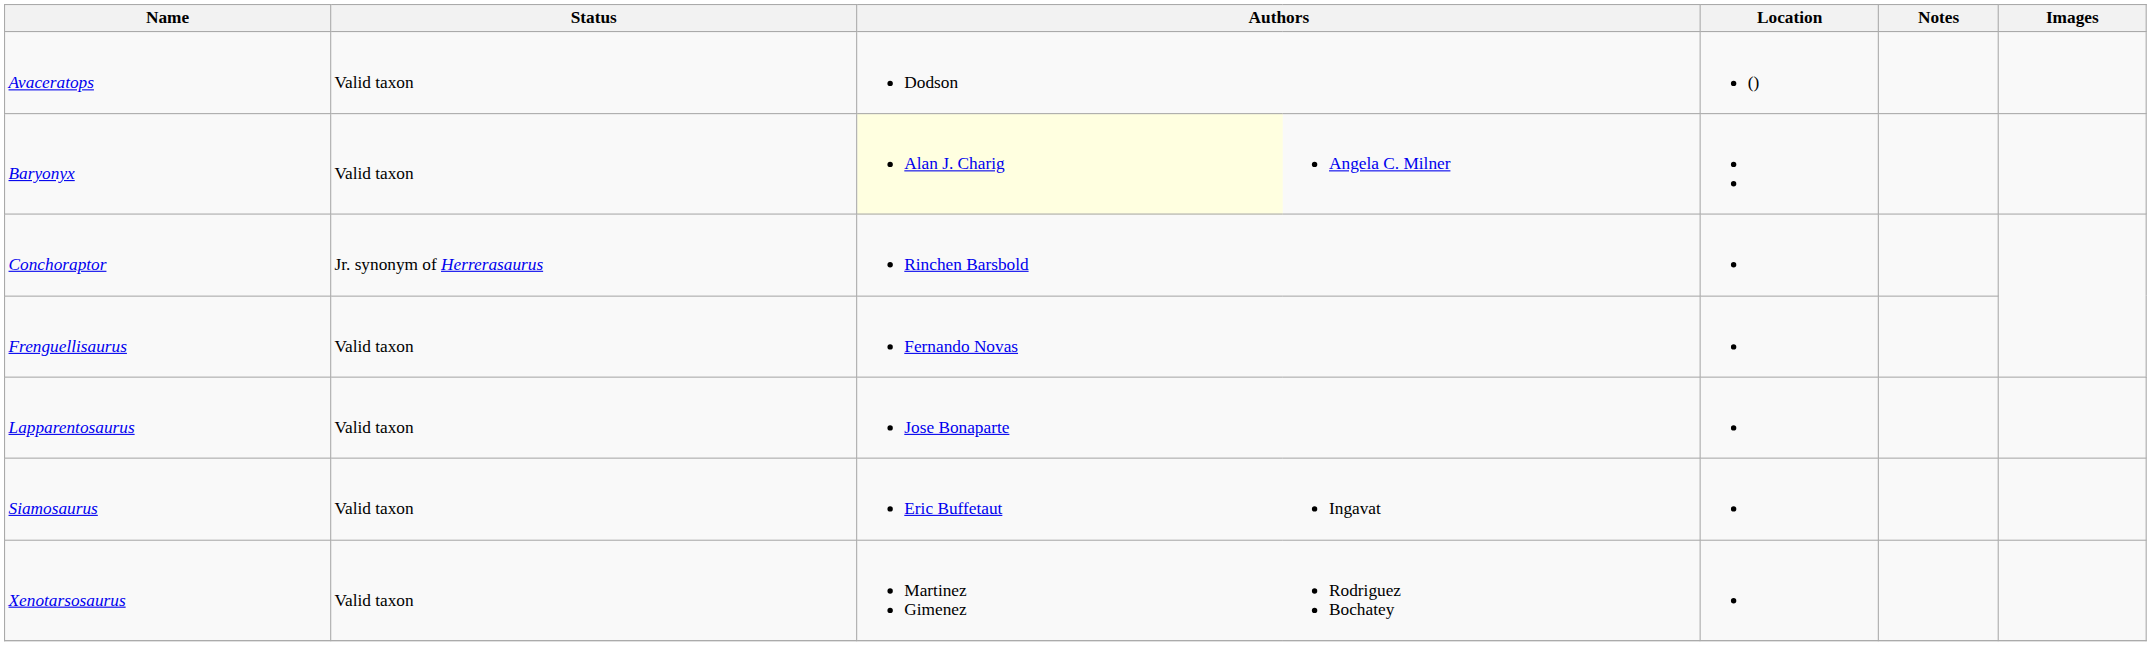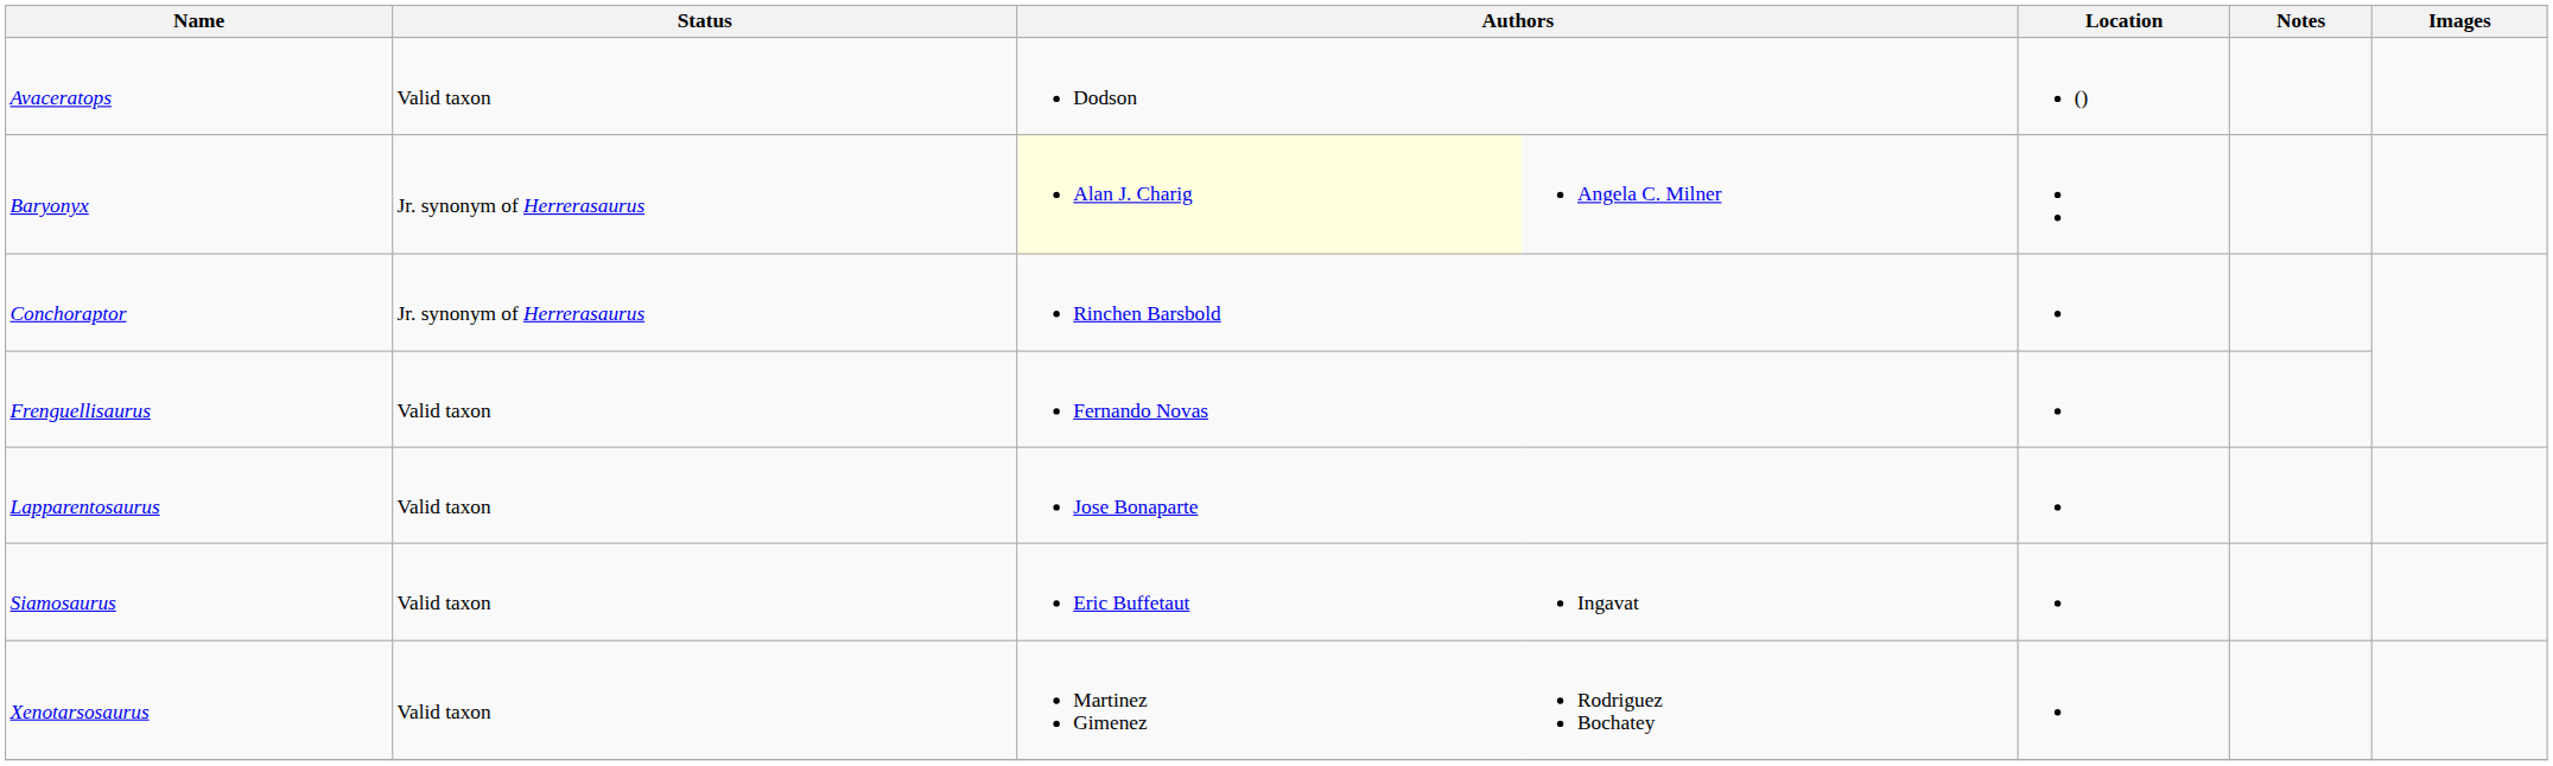Baryonyx | Status: Valid taxon -> Jr. synonym of Herrerasaurus
